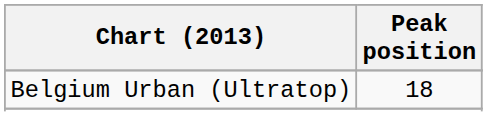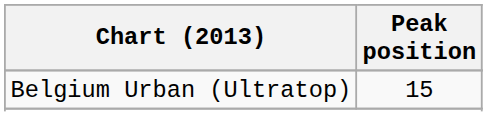Belgium Urban (Ultratop) | Peak position: 18 -> 15
